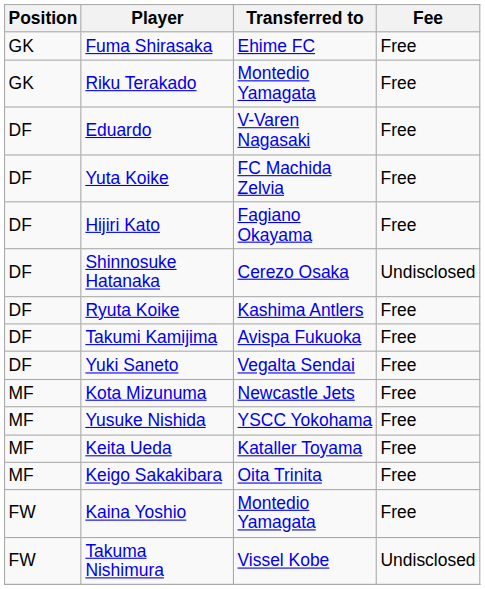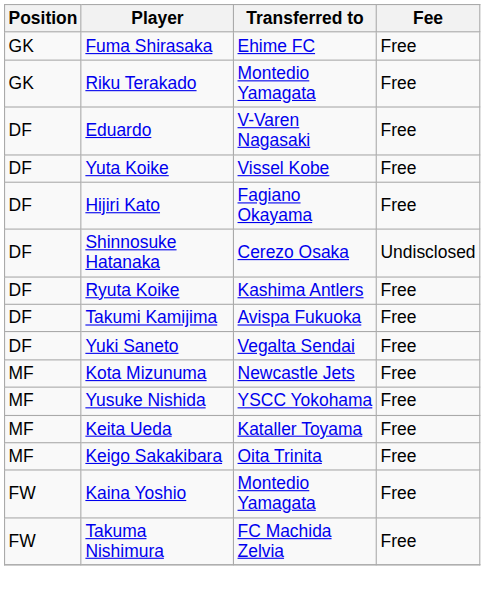Yuta Koike | Transferred to: FC Machida Zelvia -> Vissel Kobe
Takuma Nishimura | Transferred to: Vissel Kobe -> FC Machida Zelvia
Takuma Nishimura | Fee: Undisclosed -> Free
